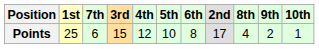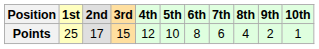columns swapped: 2nd <-> 7th
